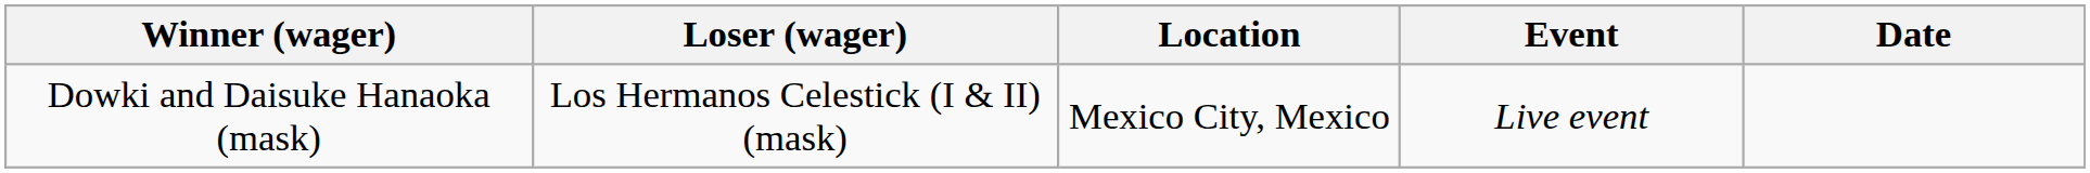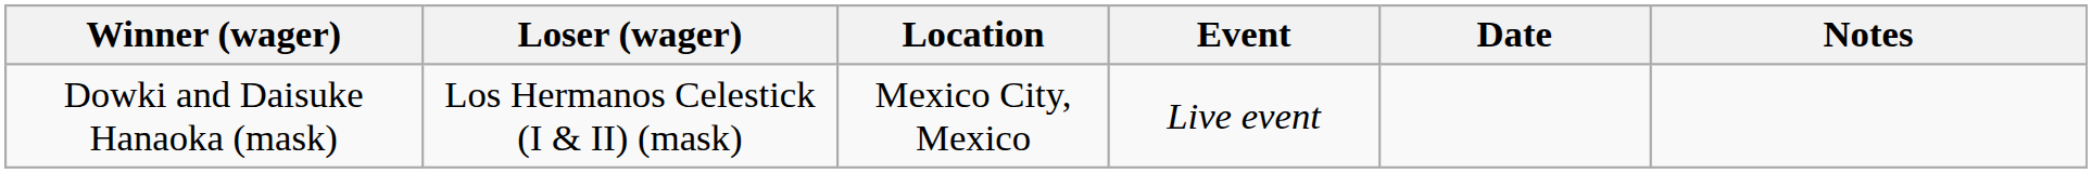+ column: Notes
